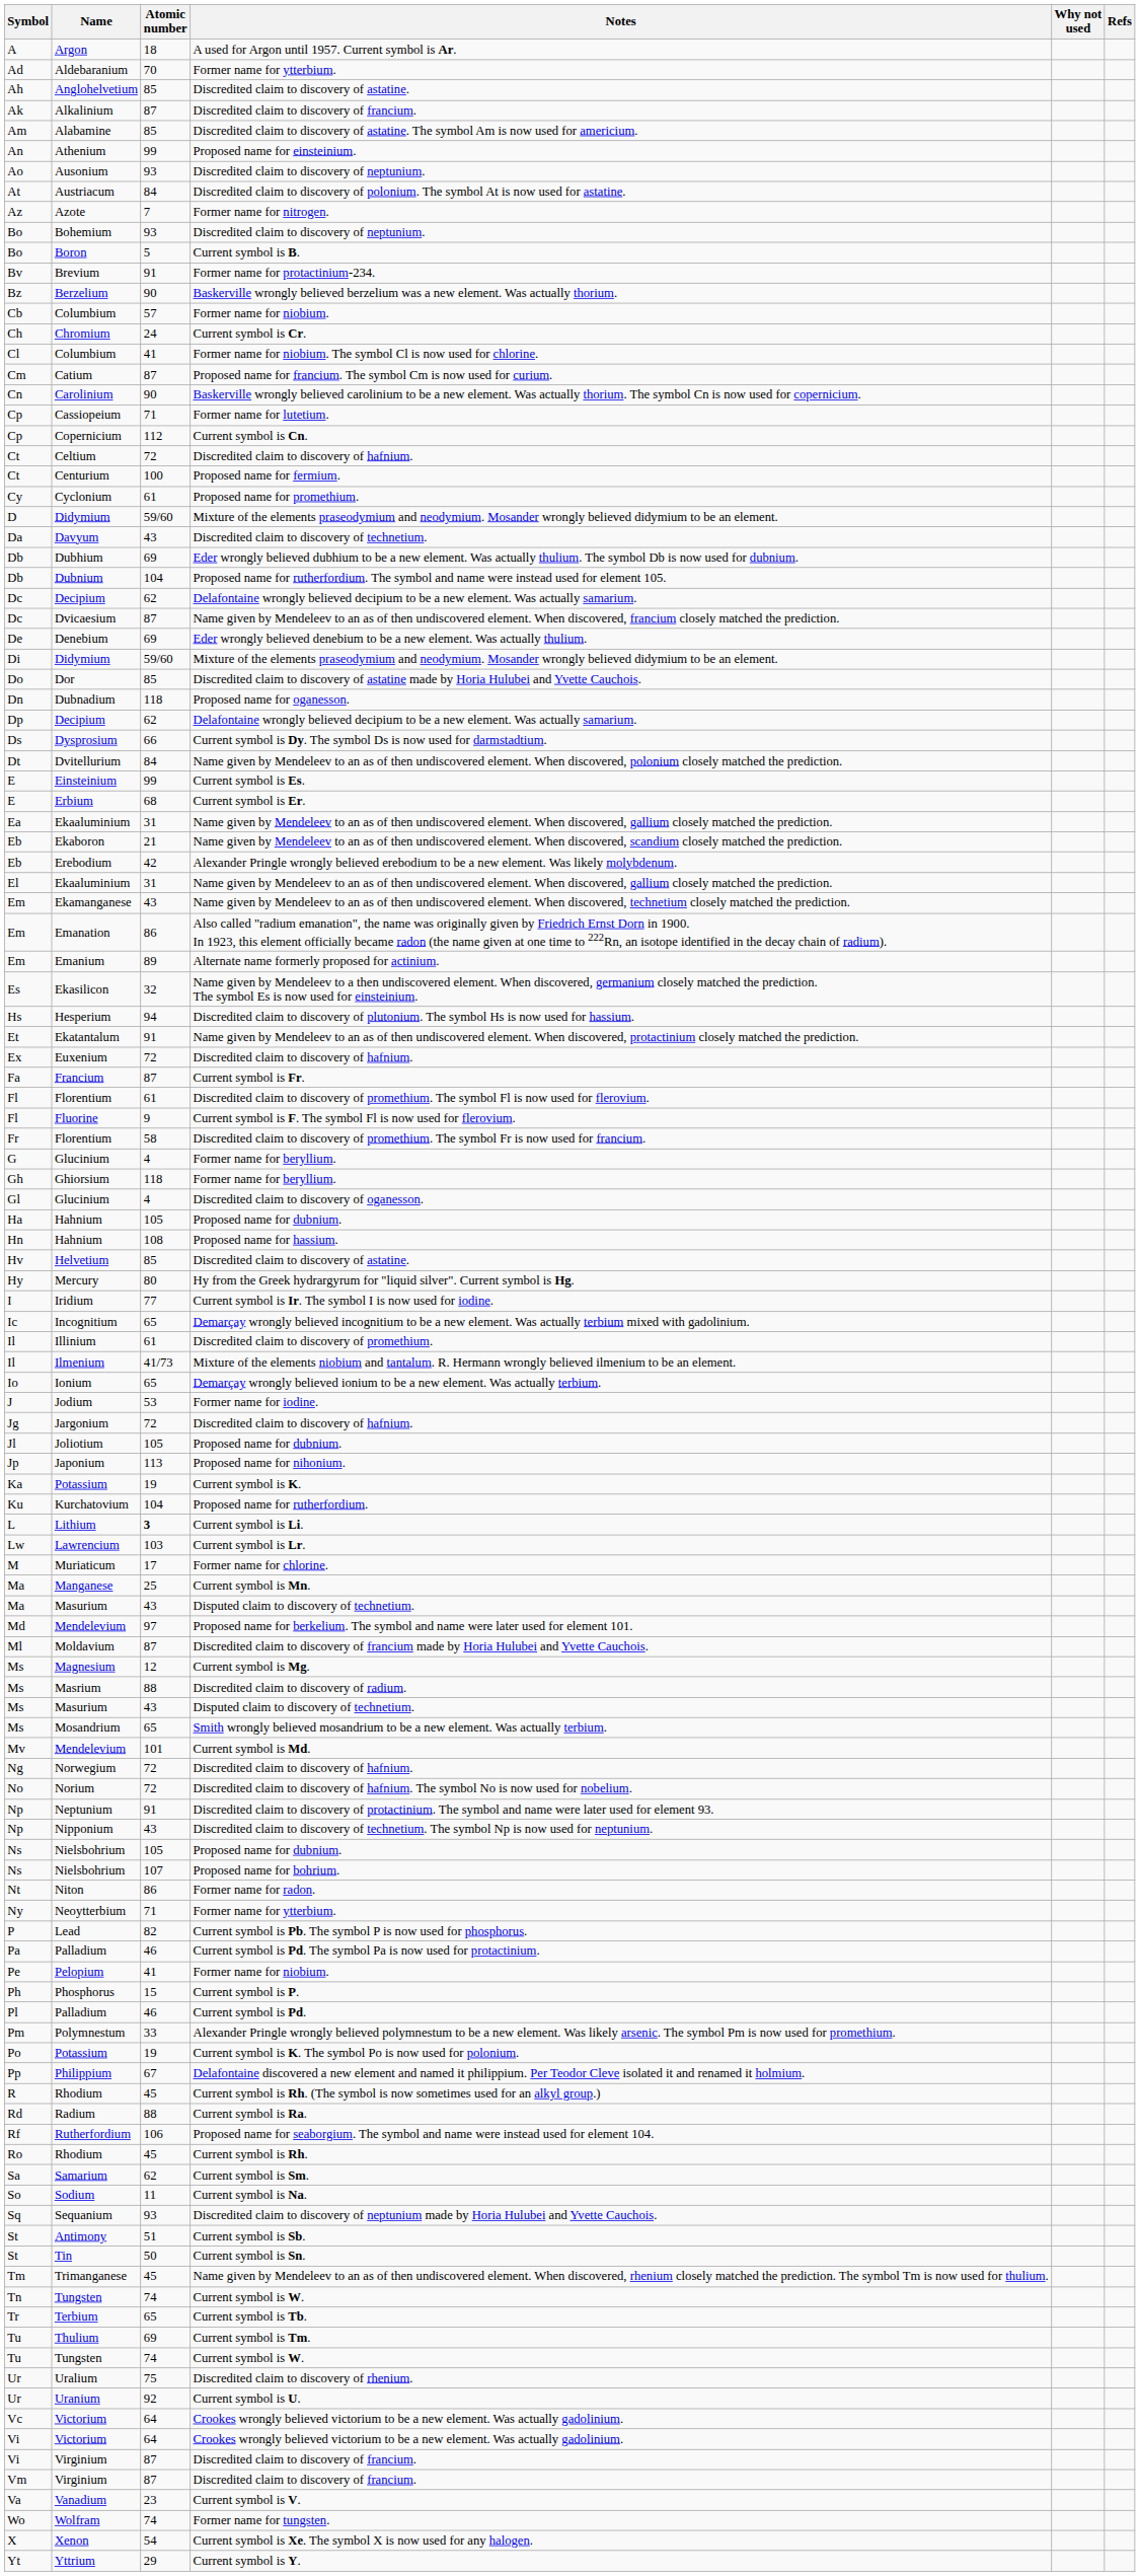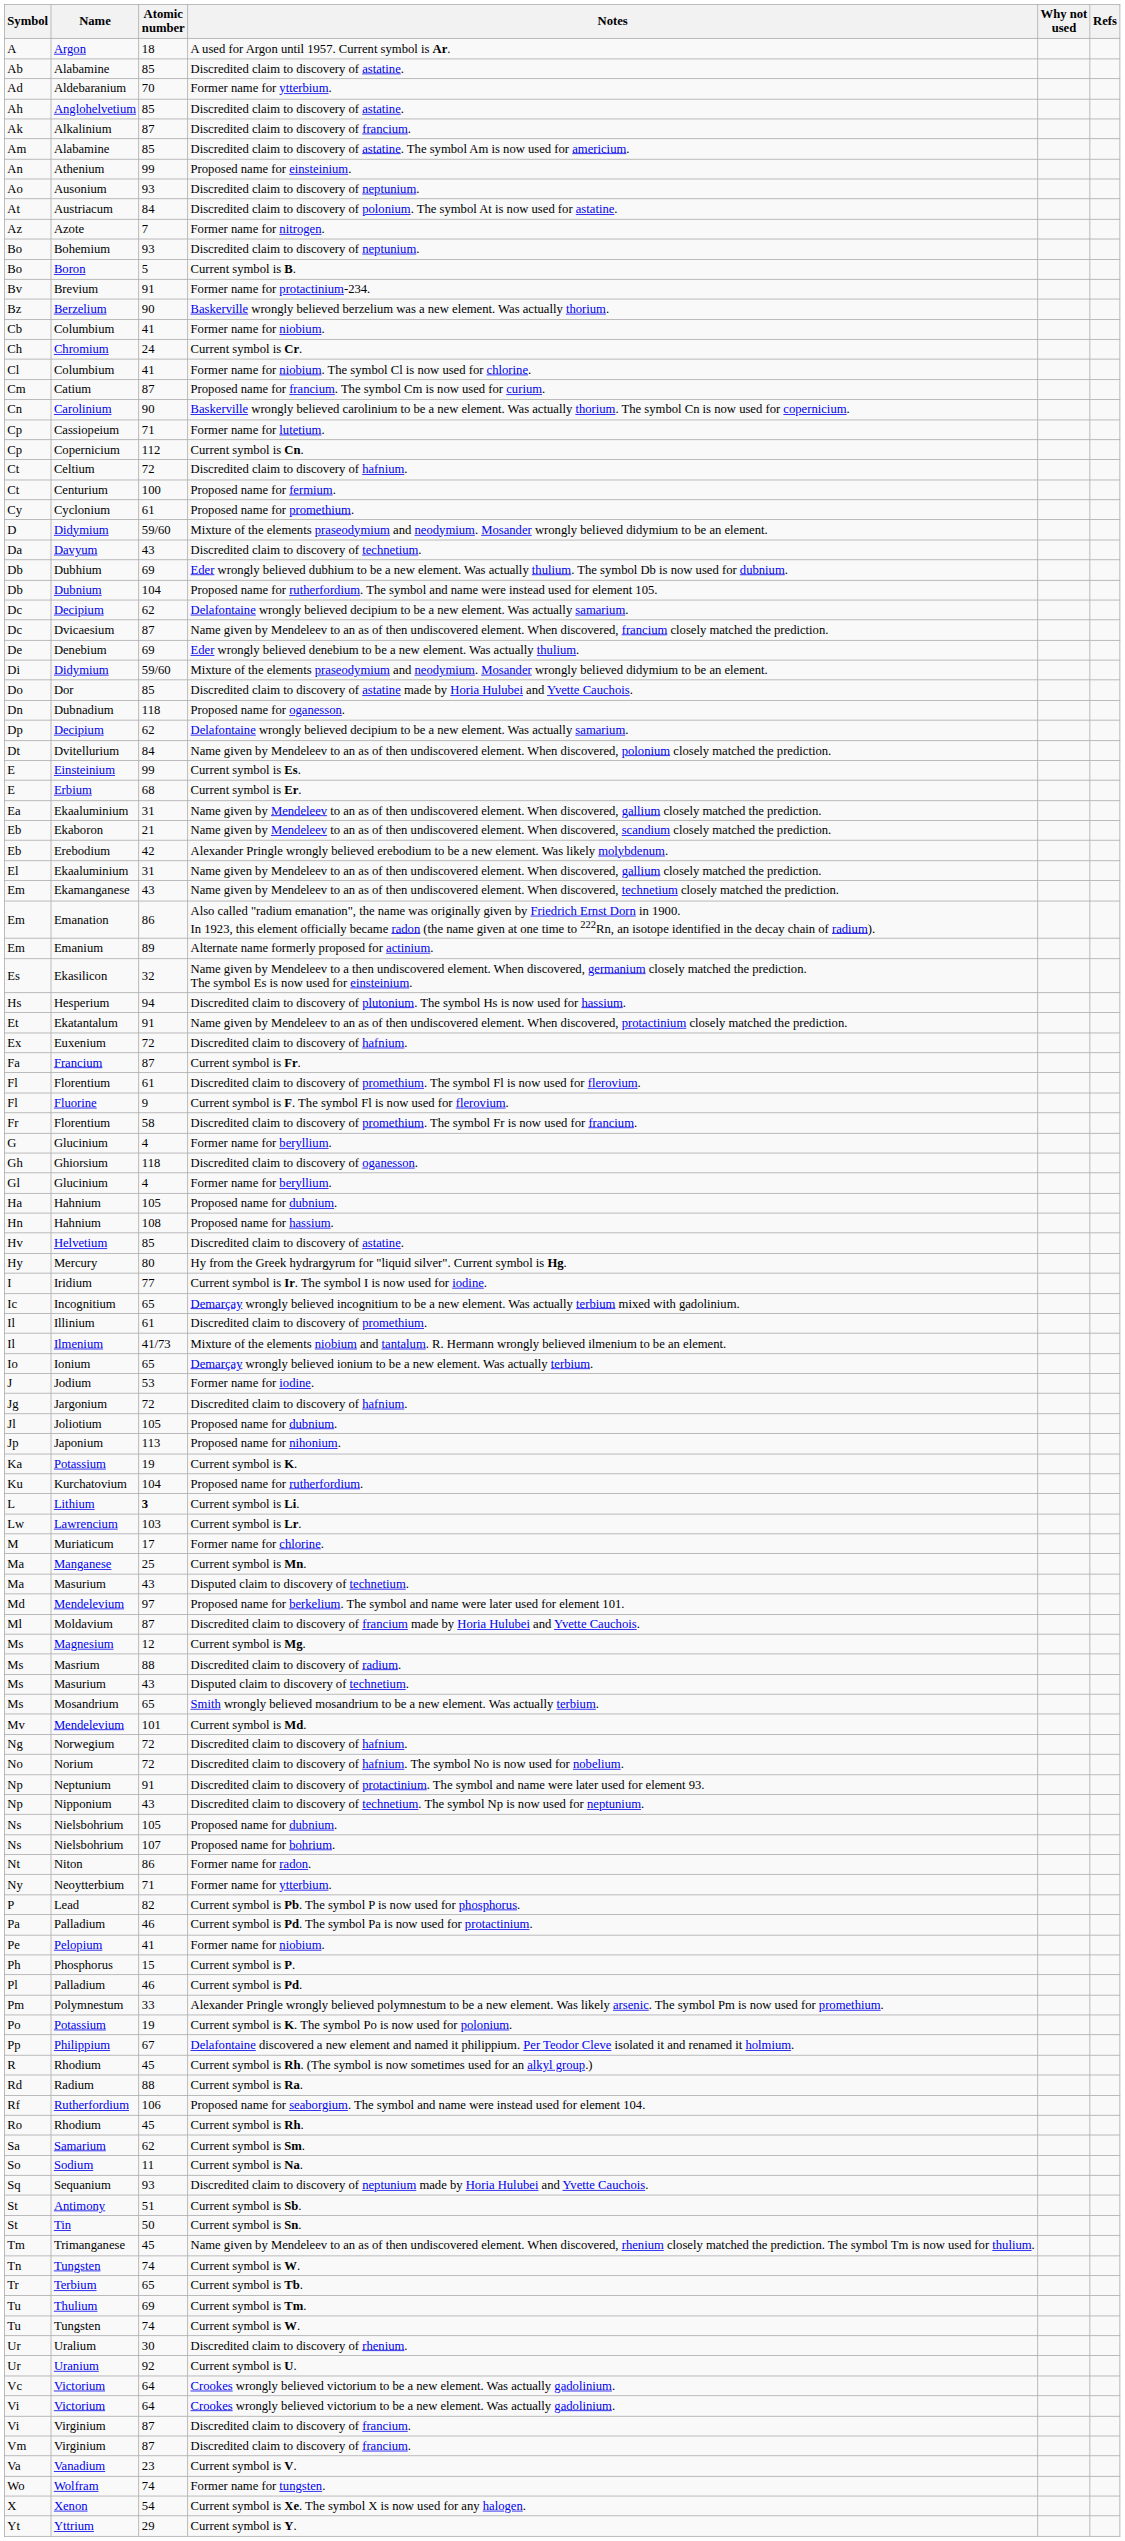+ row: Ab | Alabamine | 85 | Discredited claim to discovery of astatine.
Cb / Columbium | Atomic number: 57 -> 41
- row: Ds | Dysprosium | 66 | Current symbol is Dy. The symbol Ds is now used for darmstadtium.
Ghiorsium | Notes: Former name for beryllium. -> Discredited claim to discovery of oganesson.
Gl / Glucinium | Notes: Discredited claim to discovery of oganesson. -> Former name for beryllium.
Uralium | Atomic number: 75 -> 30
